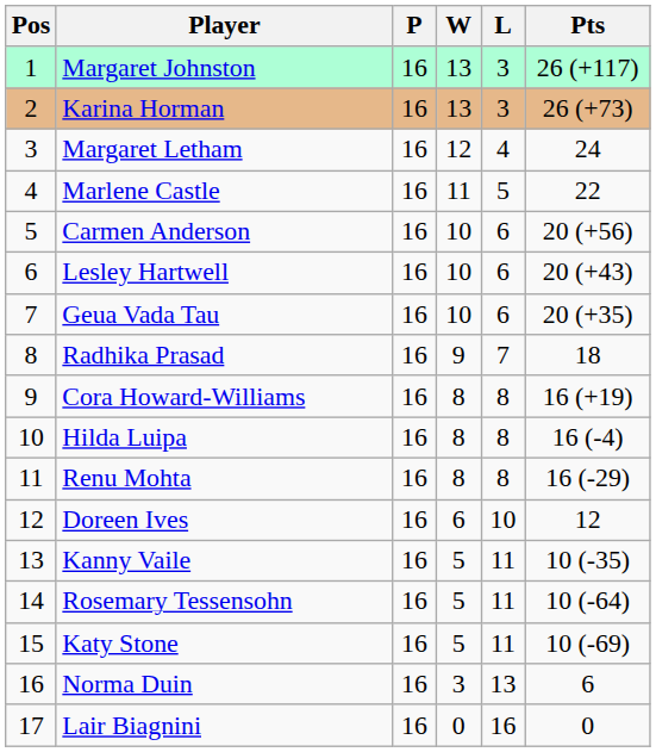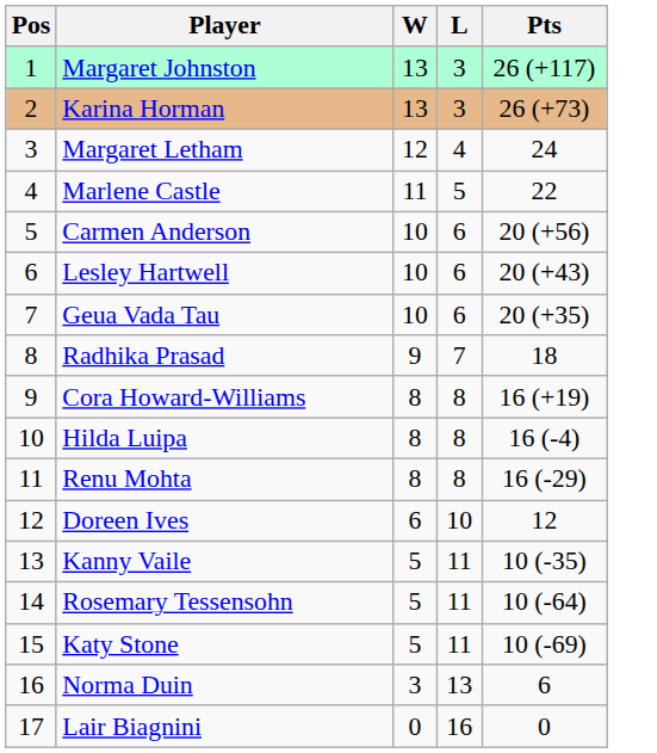- column: P | 16 | 16 | 16 | 16 | 16 | 16 | 16 | 16 | 16 | 16 | 16 | 16 | 16 | 16 | 16 | 16 | 16
